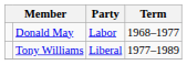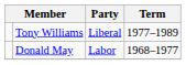rows swapped: Donald May <-> Tony Williams
